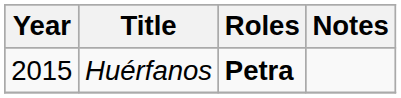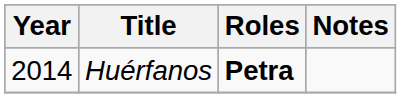Huérfanos | Year: 2015 -> 2014
